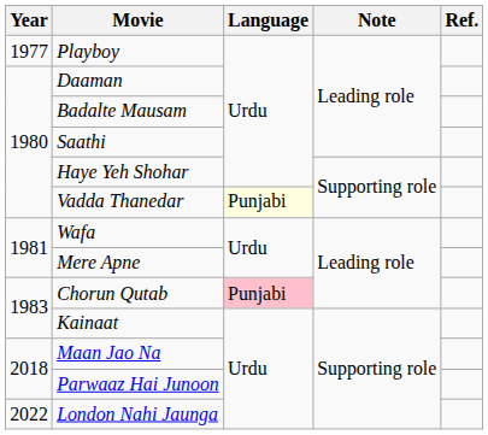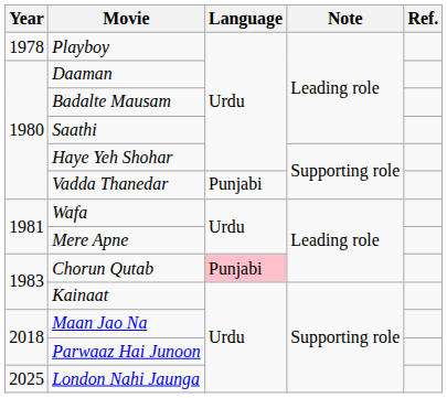Playboy | Year: 1977 -> 1978
Vadda Thanedar | Language: lightyellow background -> no background
London Nahi Jaunga | Year: 2022 -> 2025
